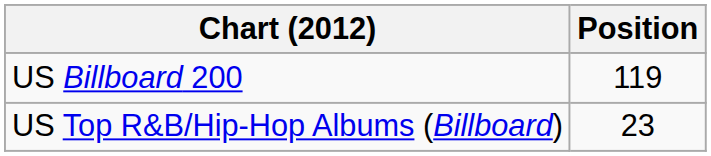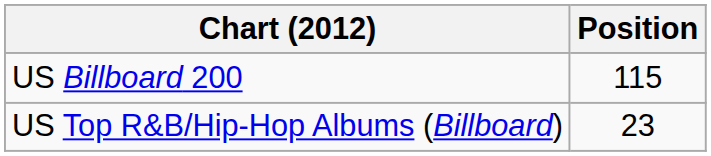US Billboard 200 | Position: 119 -> 115
